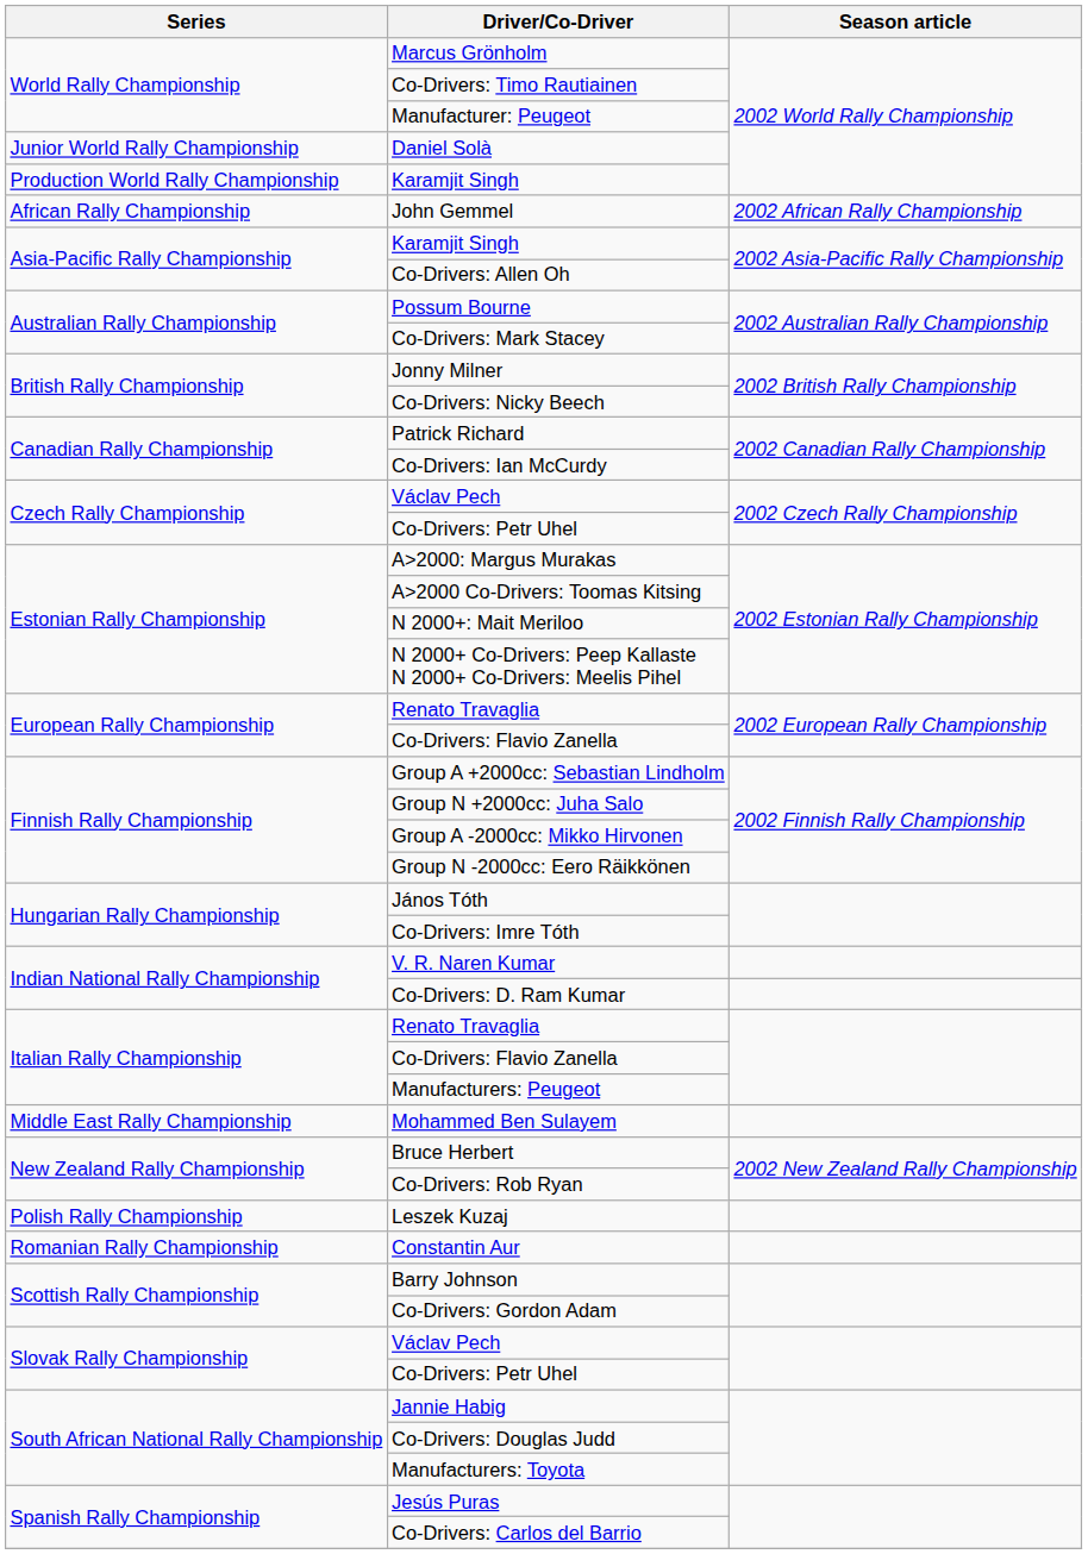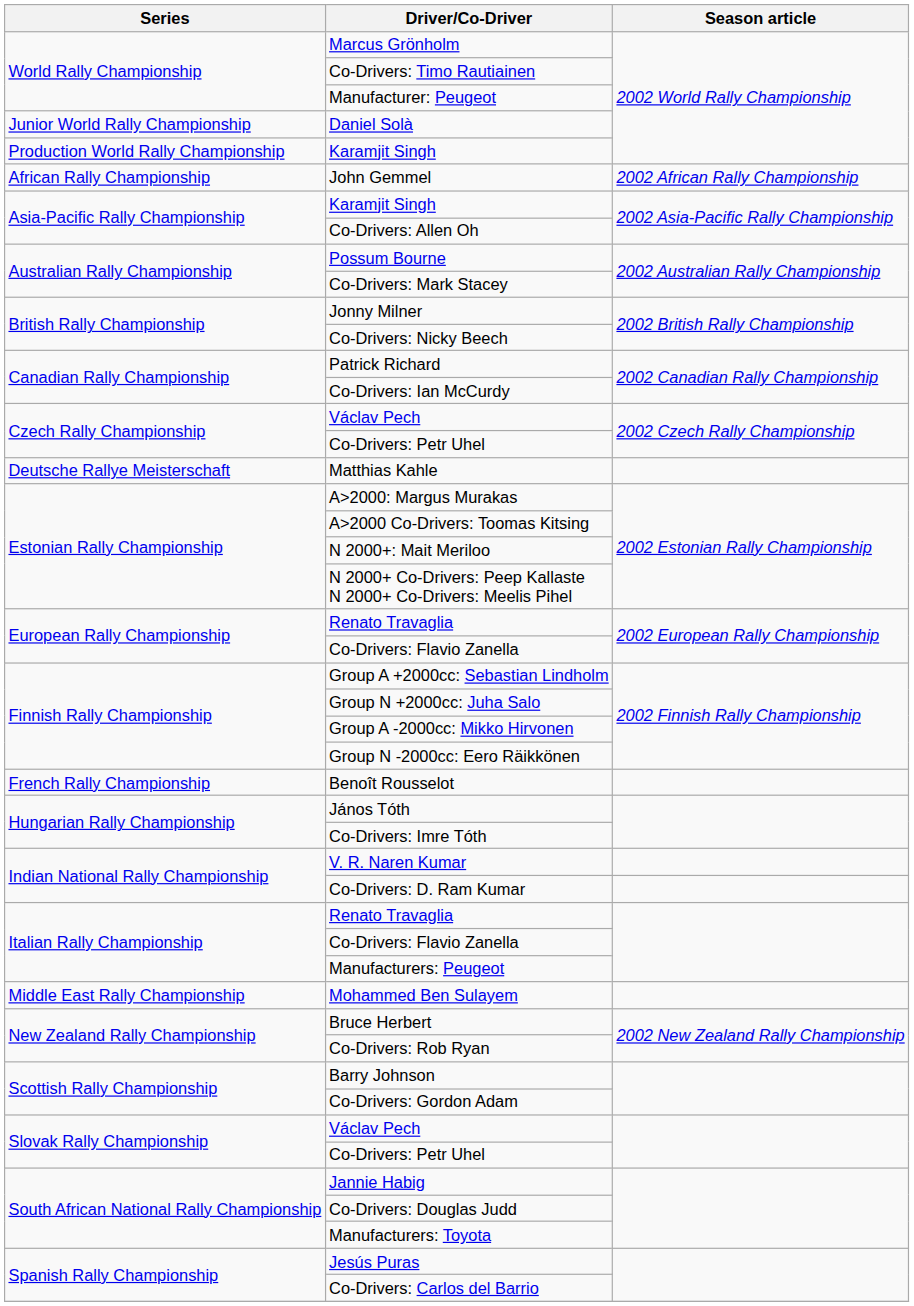+ row: Deutsche Rallye Meisterschaft | Matthias Kahle
+ row: French Rally Championship | Benoît Rousselot
- row: Polish Rally Championship | Leszek Kuzaj
- row: Romanian Rally Championship | Constantin Aur
